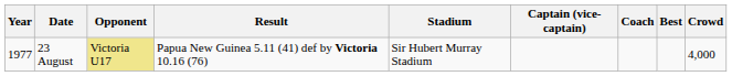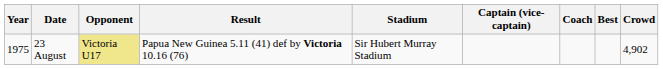23 August | Year: 1977 -> 1975
23 August | Crowd: 4,000 -> 4,902
